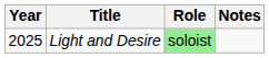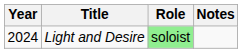Light and Desire | Year: 2025 -> 2024
